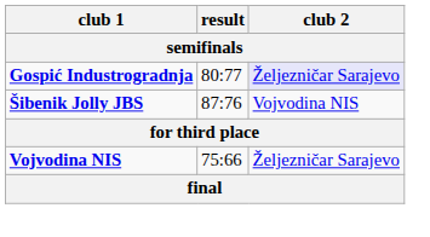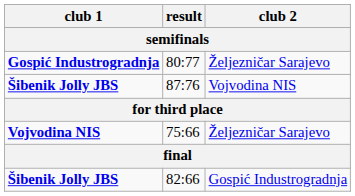80:77 | club 2: lavender background -> no background
+ row: Šibenik Jolly JBS | 82:66 | Gospić Industrogradnja
